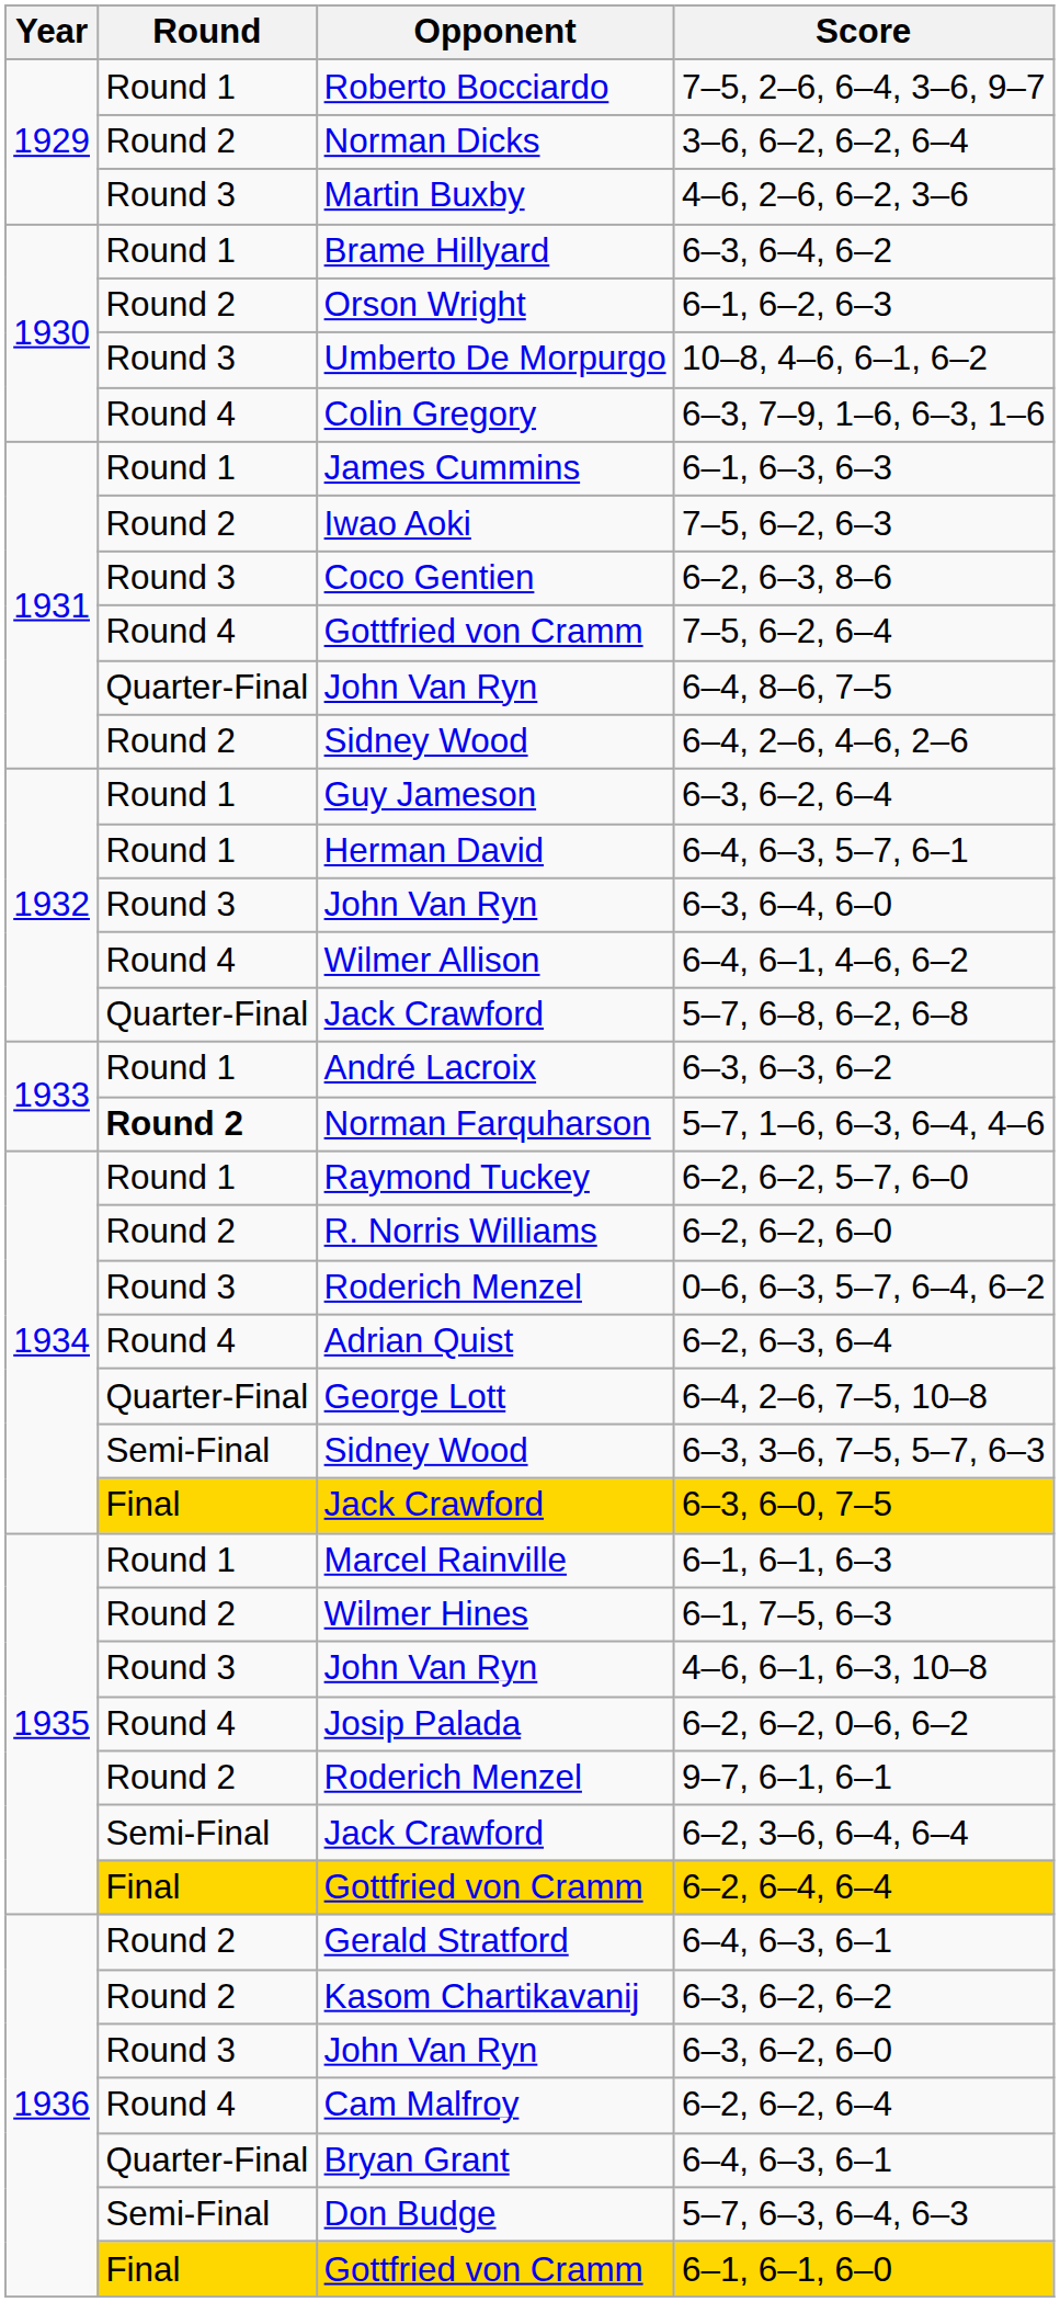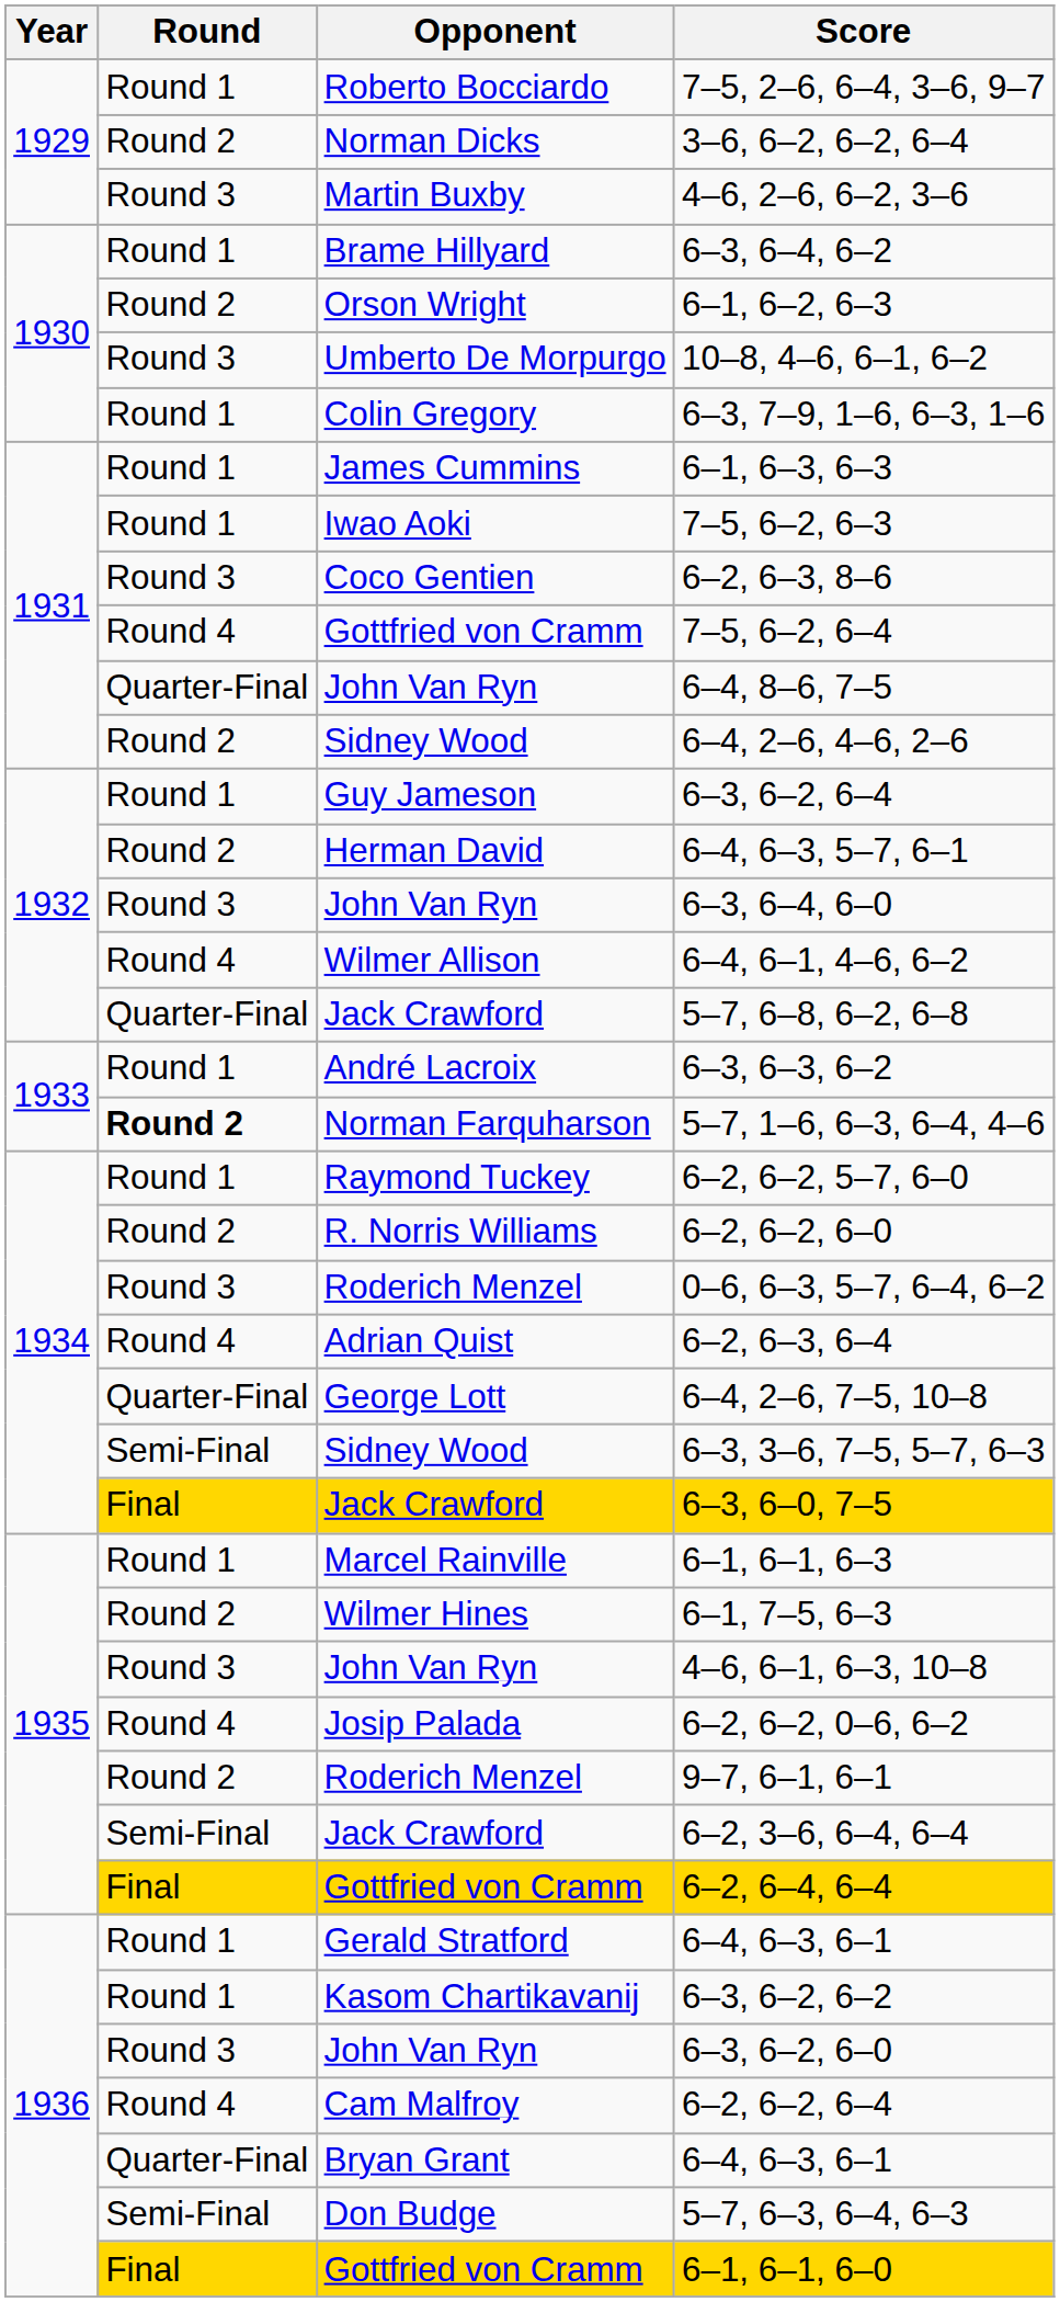6–3, 7–9, 1–6, 6–3, 1–6 | Round: Round 4 -> Round 1
7–5, 6–2, 6–3 | Round: Round 2 -> Round 1
6–4, 6–3, 5–7, 6–1 | Round: Round 1 -> Round 2
Gerald Stratford / 6–4, 6–3, 6–1 | Round: Round 2 -> Round 1
6–3, 6–2, 6–2 | Round: Round 2 -> Round 1
